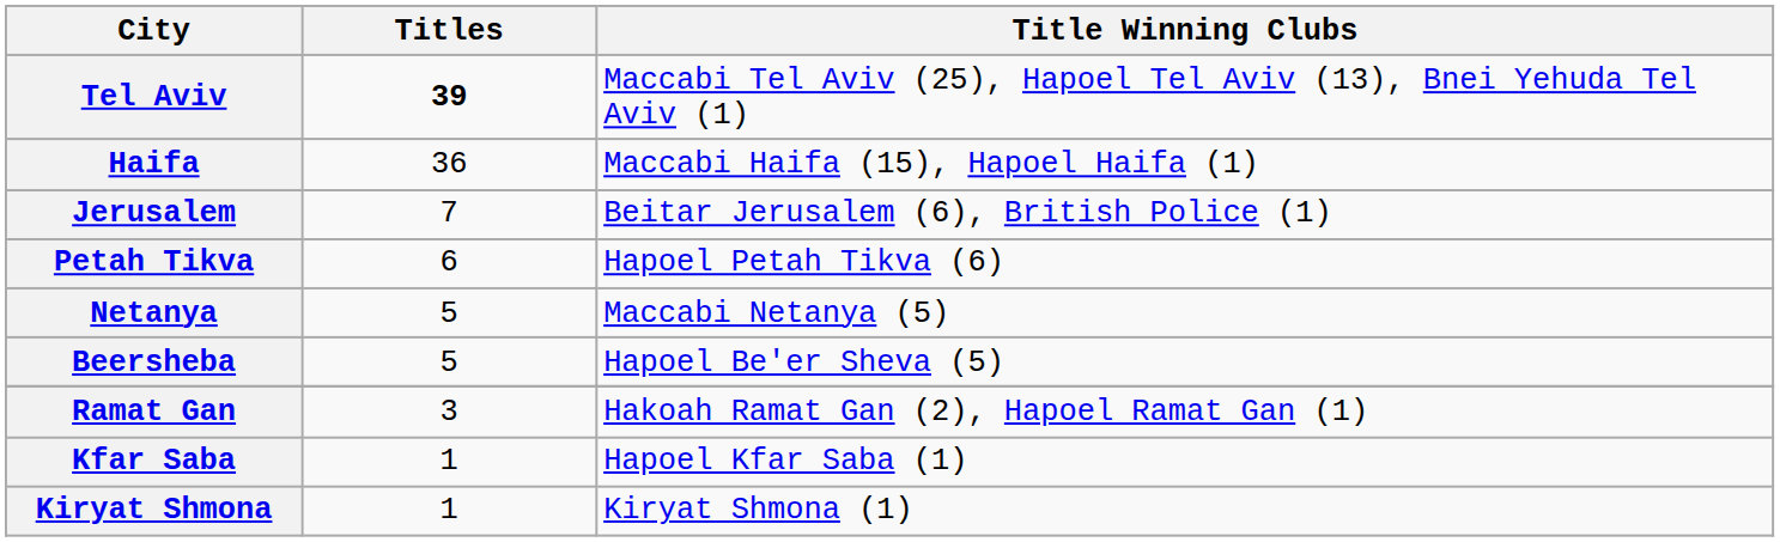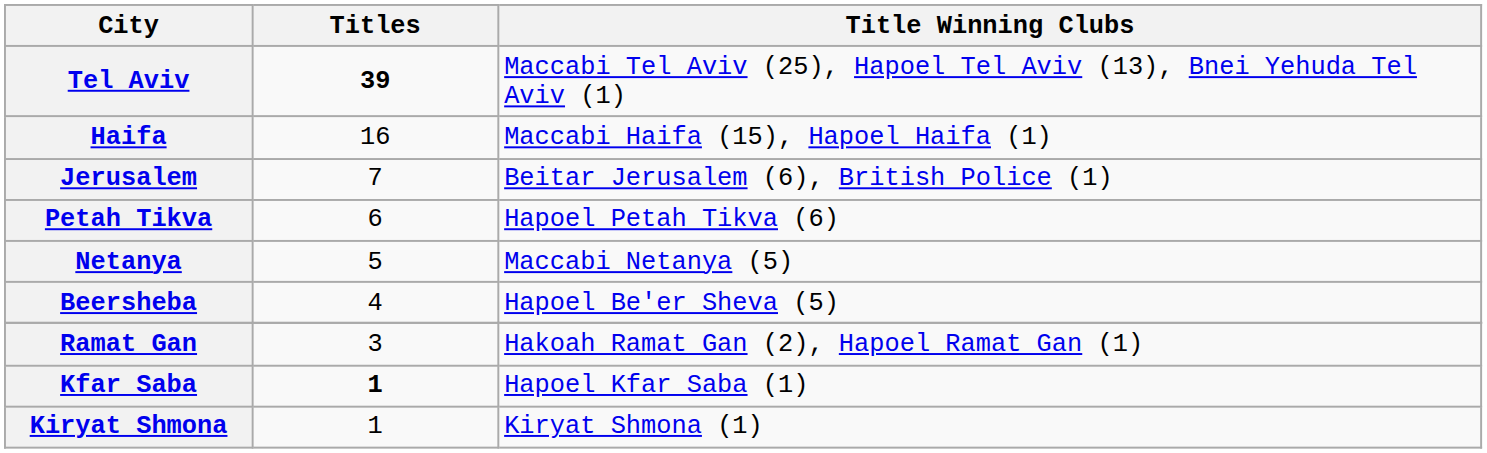Haifa | Titles: 36 -> 16
Beersheba | Titles: 5 -> 4
Kfar Saba | Titles: normal -> bold
